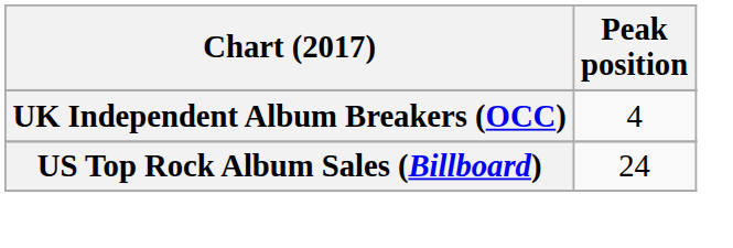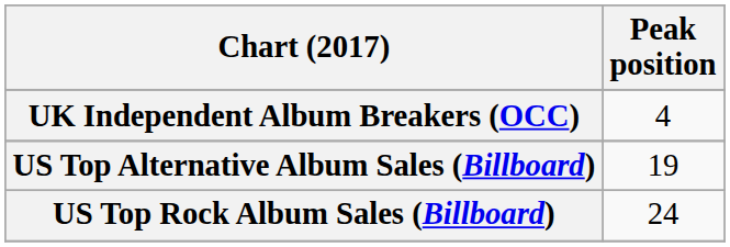+ row: US Top Alternative Album Sales (Billboard) | 19
